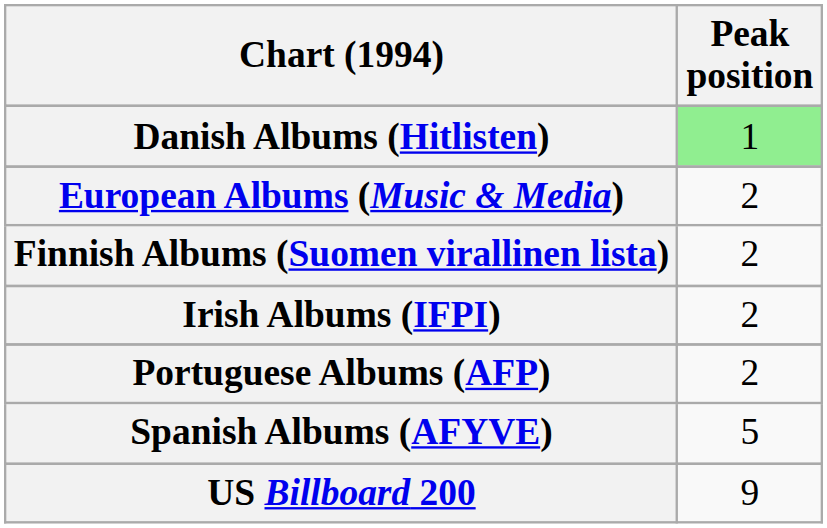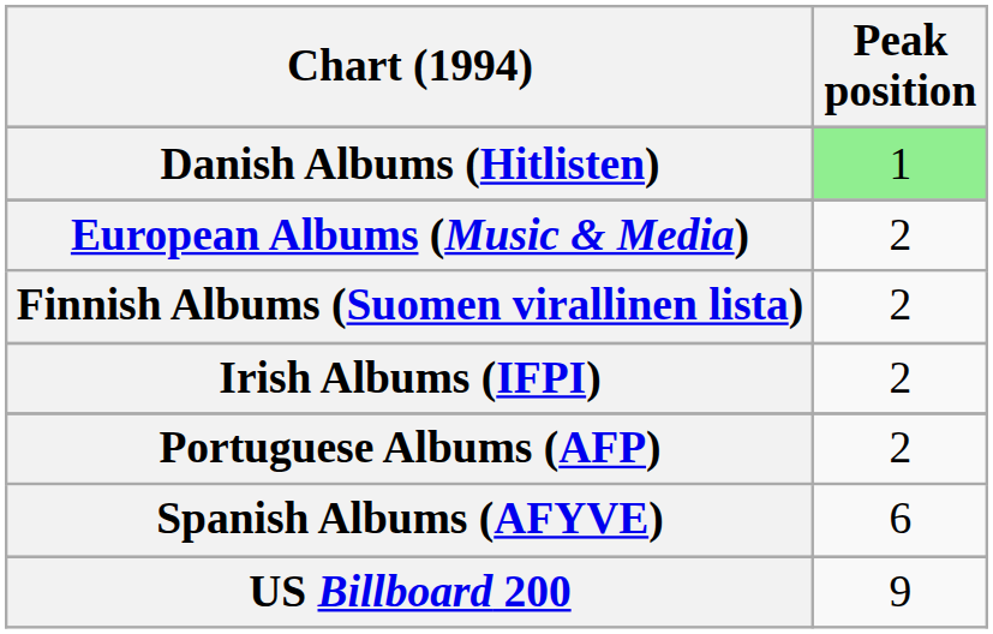Spanish Albums (AFYVE) | Peak position: 5 -> 6
